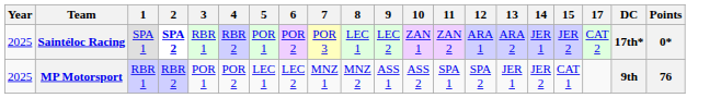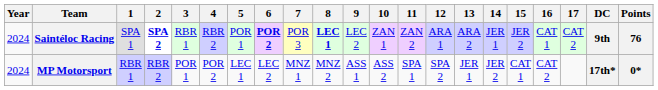+ column: 16 | CAT 1 | CAT 2
Saintéloc Racing | Year: 2025 -> 2024
Saintéloc Racing | 6: normal -> bold
Saintéloc Racing | 8: normal -> bold
Saintéloc Racing | DC: 17th* -> 9th
Saintéloc Racing | Points: 0* -> 76
MP Motorsport | Year: 2025 -> 2024
MP Motorsport | DC: 9th -> 17th*
MP Motorsport | Points: 76 -> 0*
